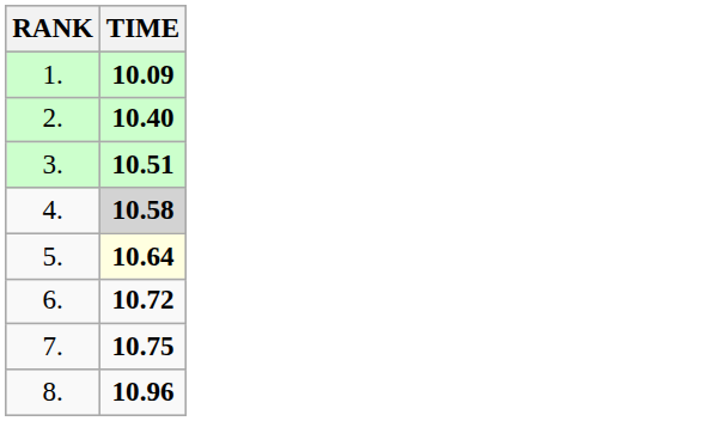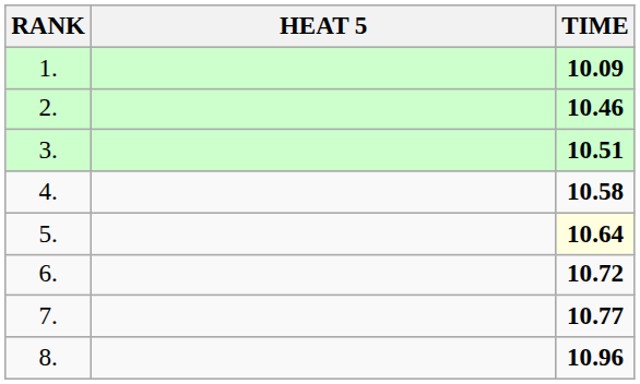+ column: HEAT 5
2. | TIME: 10.40 -> 10.46
4. | TIME: lightgrey background -> no background
7. | TIME: 10.75 -> 10.77
